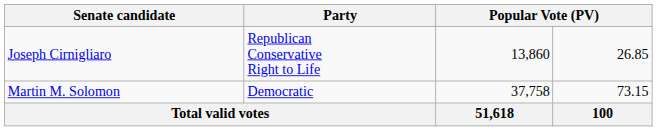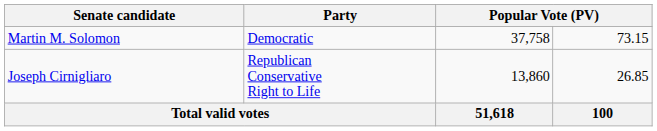rows swapped: Martin M. Solomon <-> Joseph Cirnigliaro
